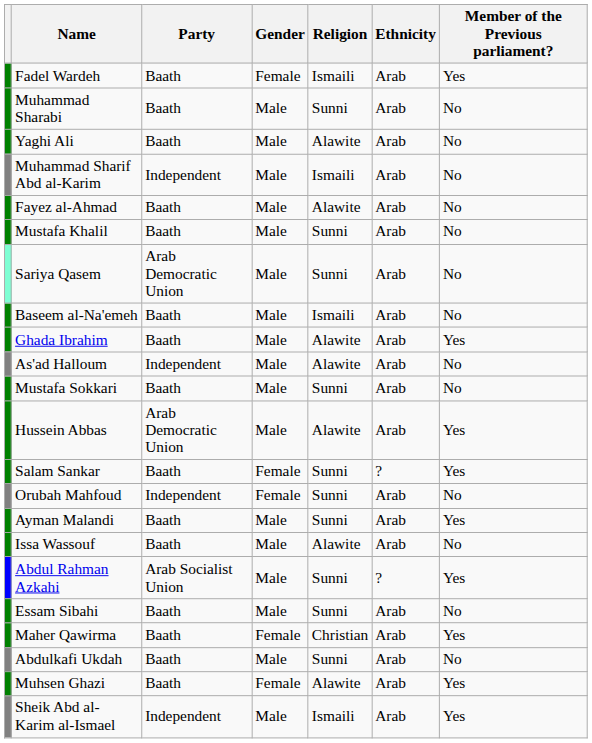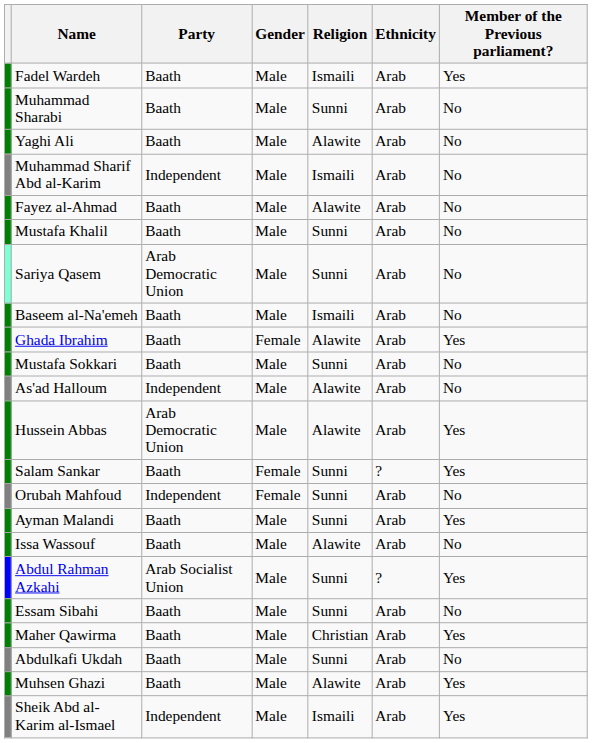Fadel Wardeh | Gender: Female -> Male
Ghada Ibrahim | Gender: Male -> Female
rows swapped: Mustafa Sokkari <-> As'ad Halloum
Maher Qawirma | Gender: Female -> Male
Muhsen Ghazi | Gender: Female -> Male
